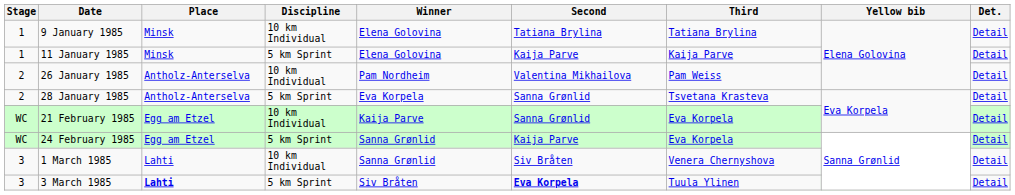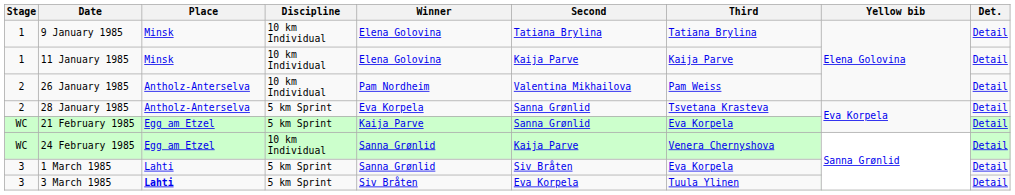11 January 1985 | Discipline: 5 km Sprint -> 10 km Individual
21 February 1985 | Discipline: 10 km Individual -> 5 km Sprint
24 February 1985 | Discipline: 5 km Sprint -> 10 km Individual
24 February 1985 | Third: Eva Korpela -> Venera Chernyshova
1 March 1985 | Discipline: 10 km Individual -> 5 km Sprint
1 March 1985 | Third: Venera Chernyshova -> Eva Korpela
3 March 1985 | Second: bold -> normal
